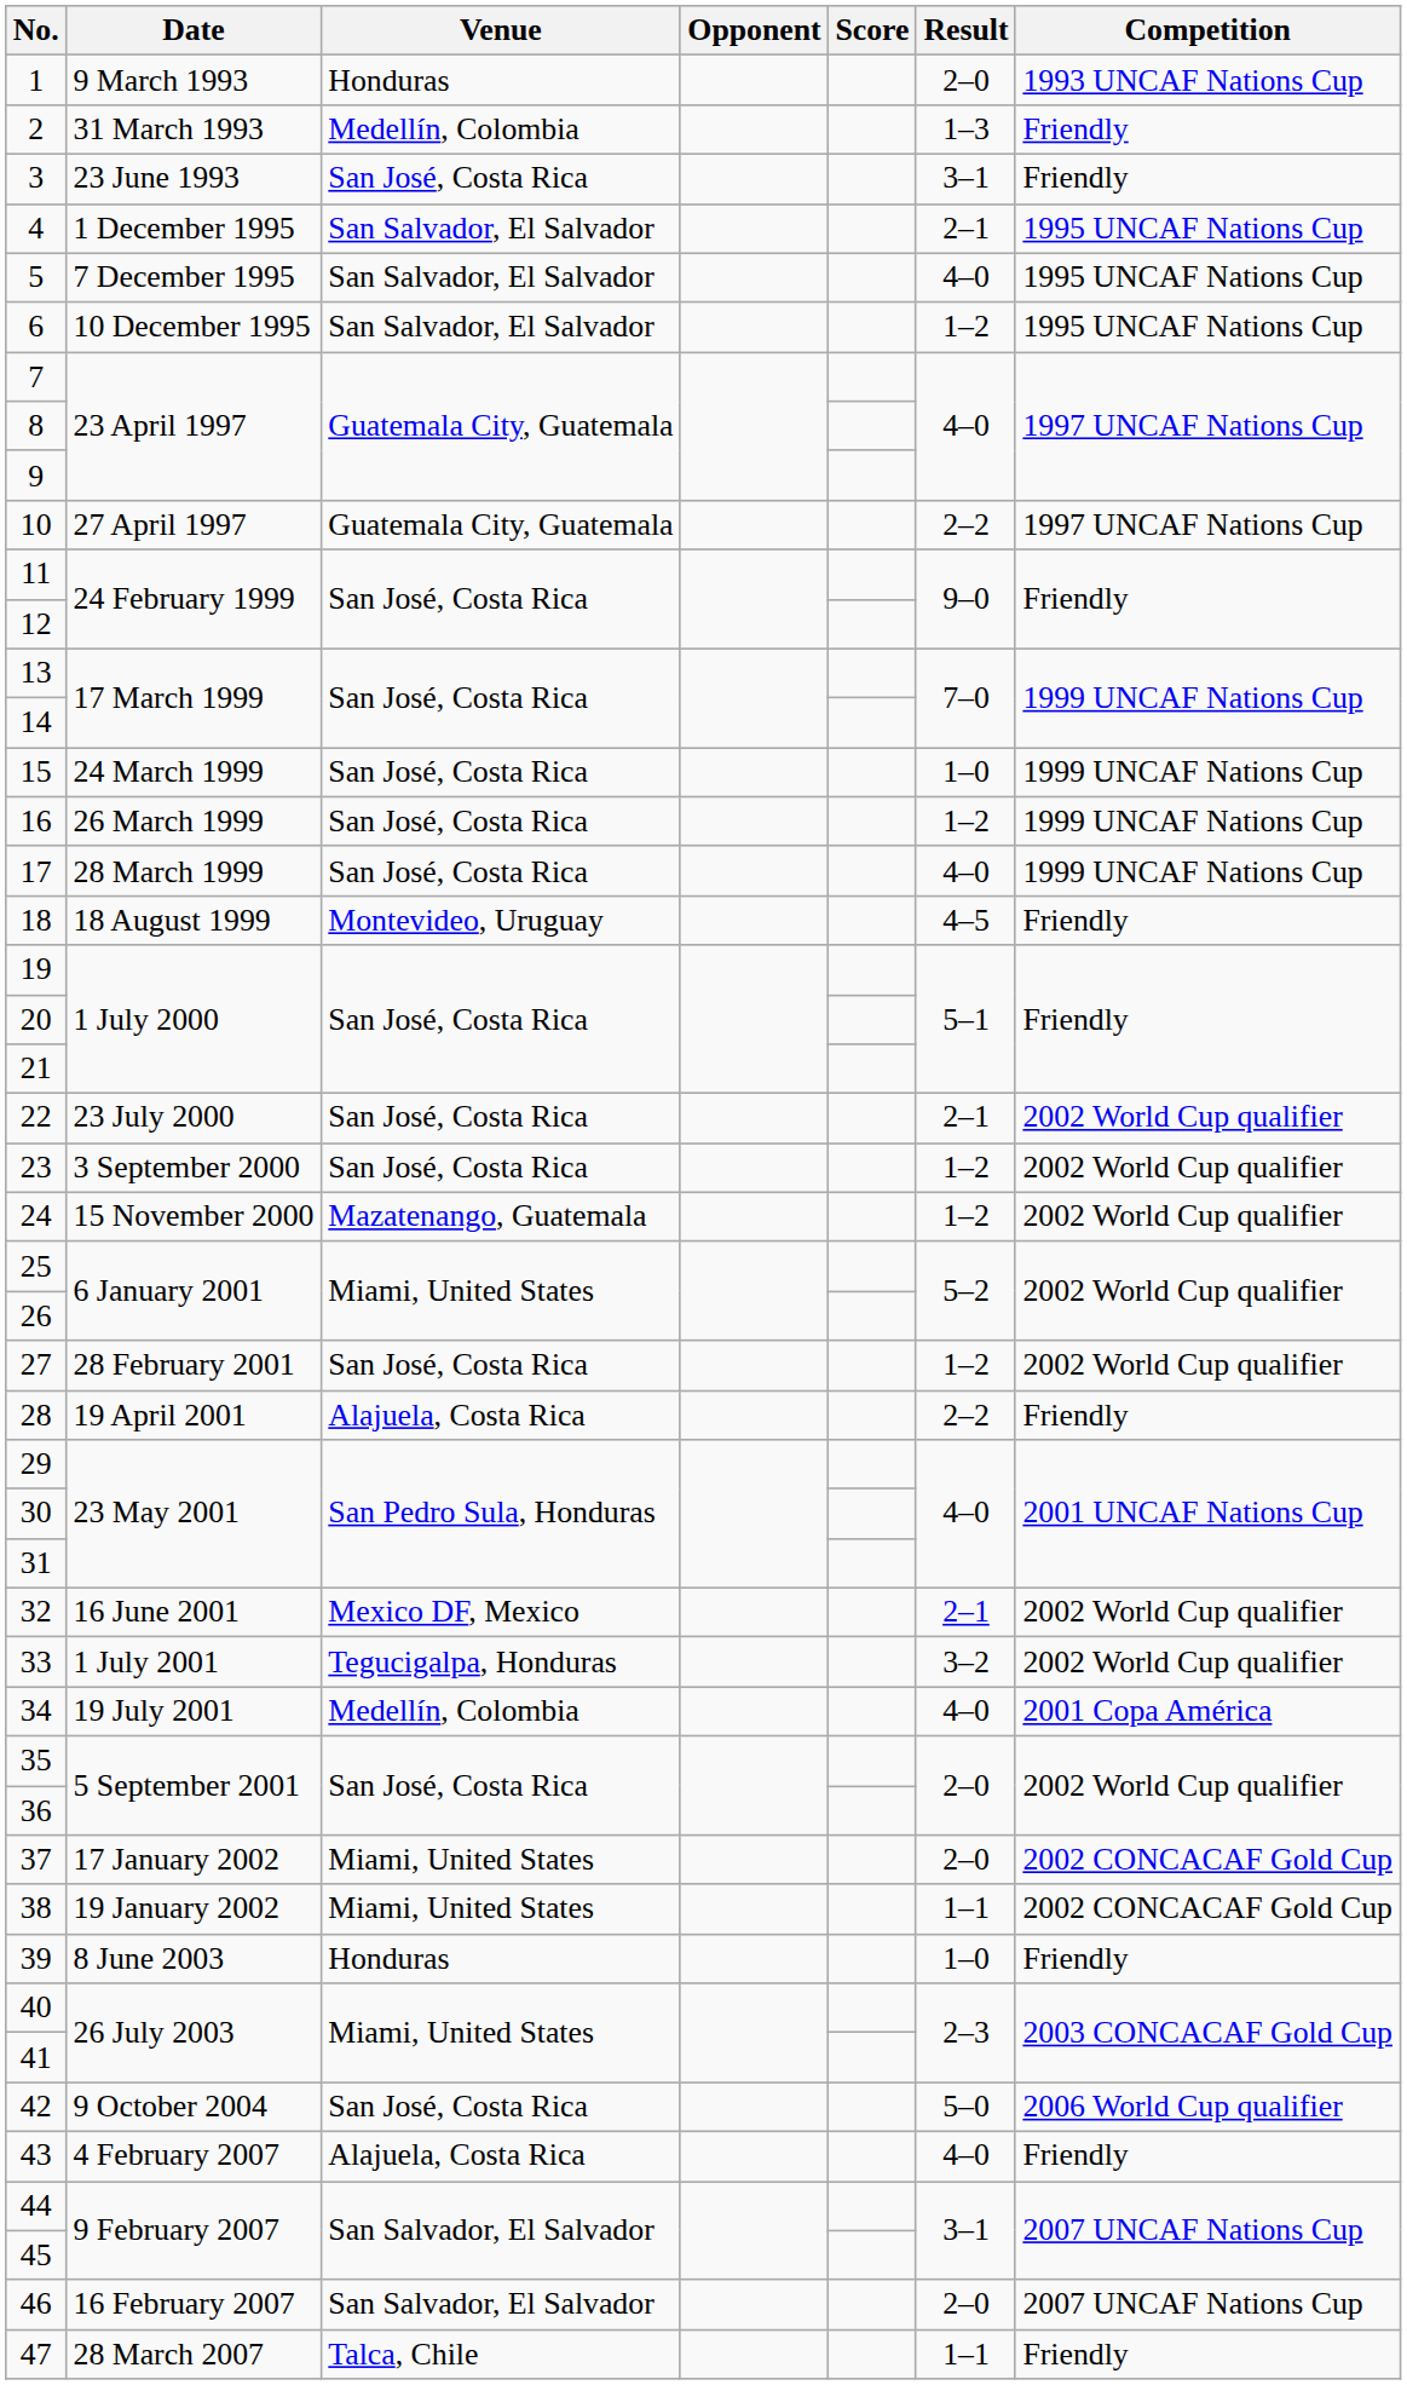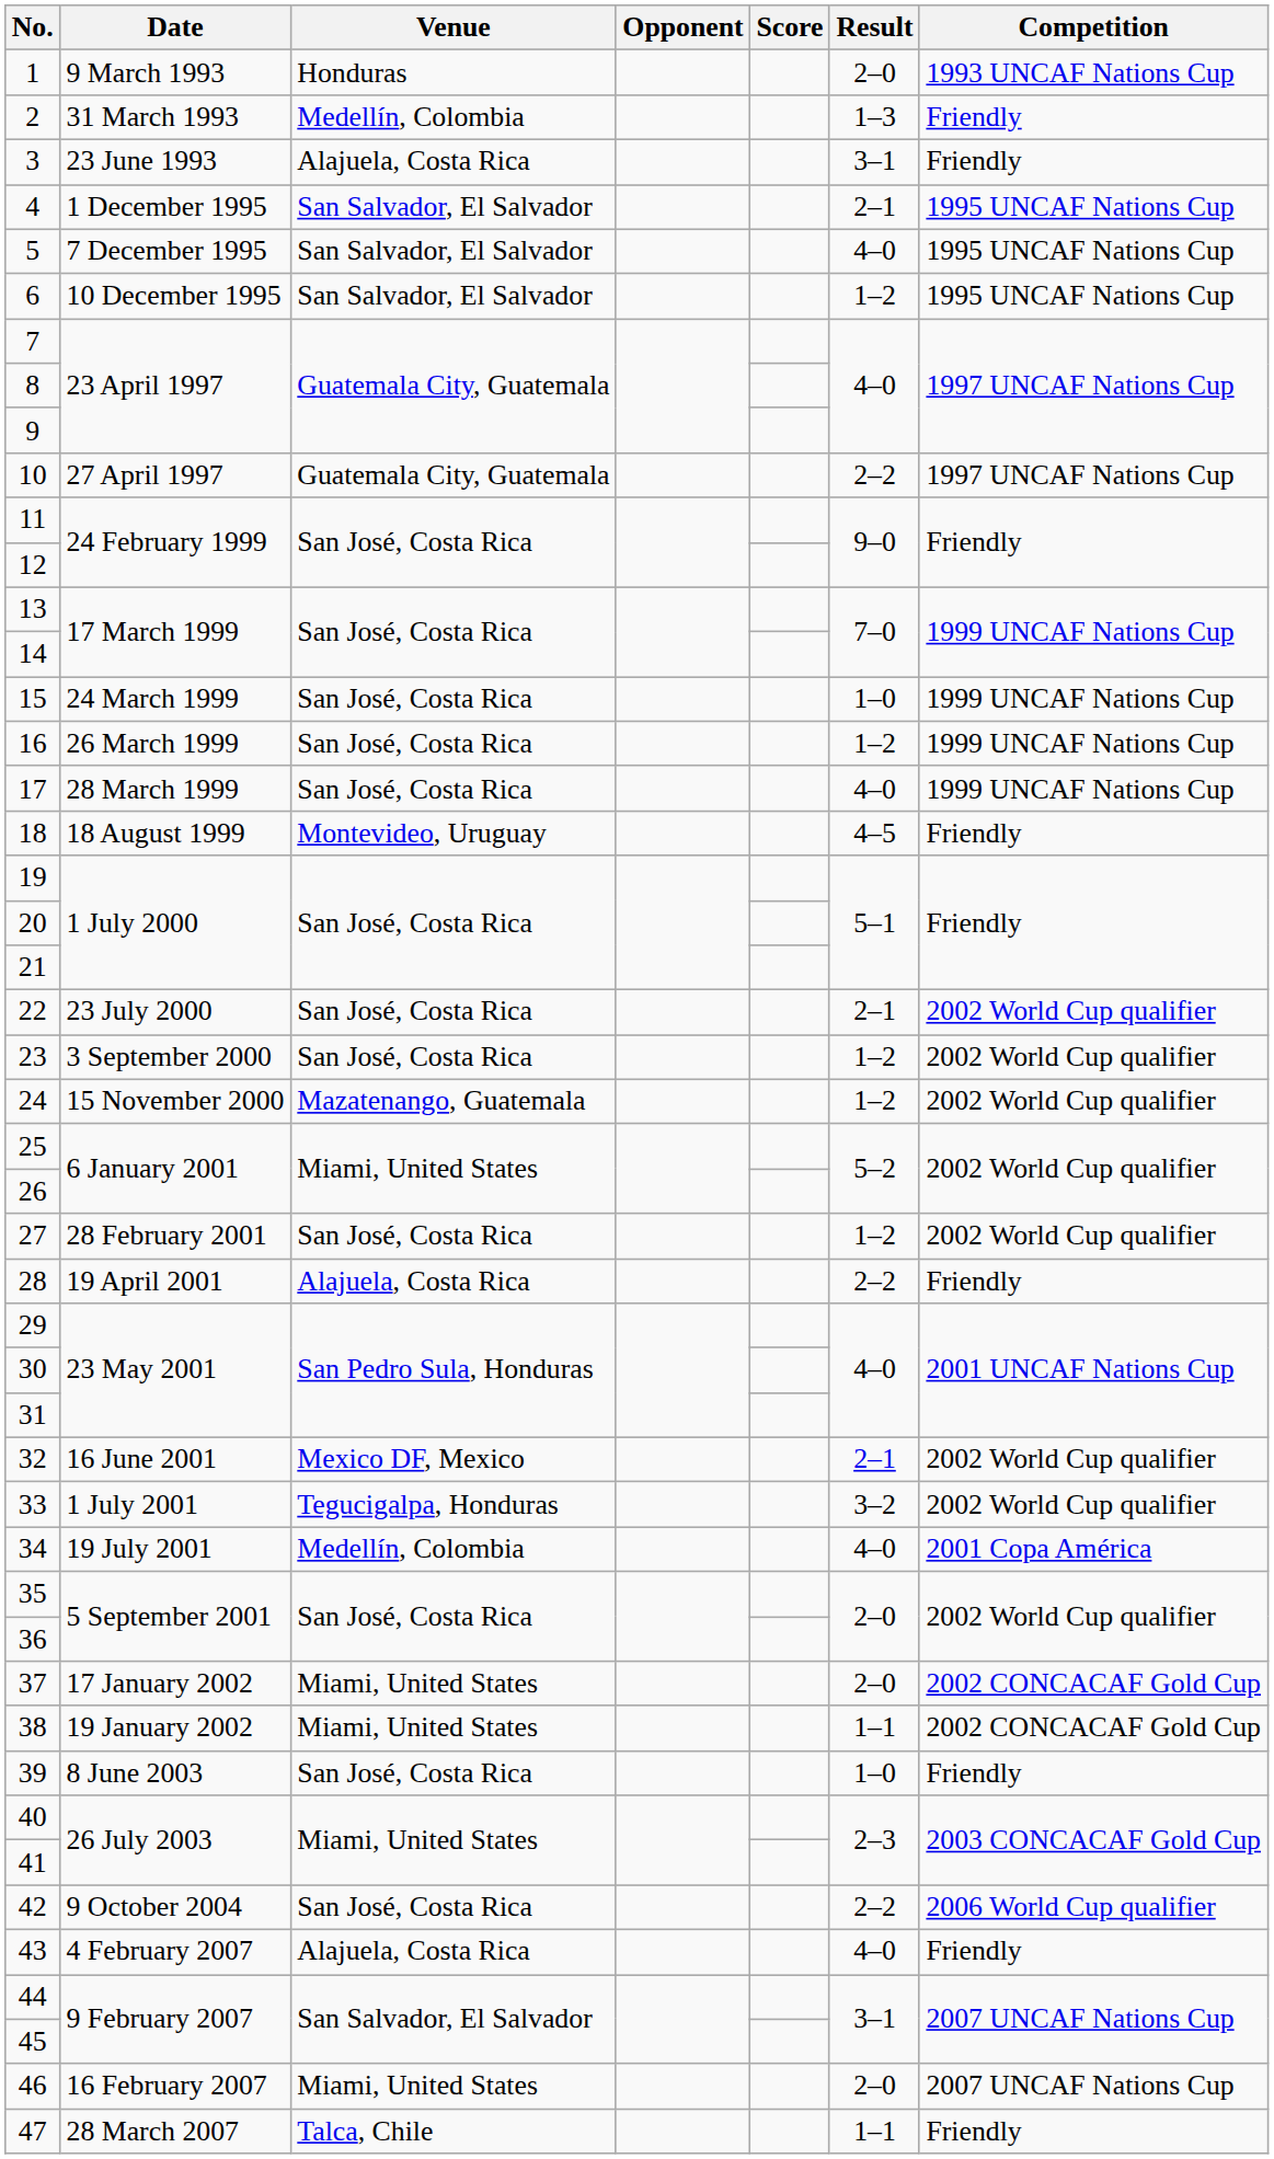3 | Venue: San José, Costa Rica -> Alajuela, Costa Rica
39 | Venue: Honduras -> San José, Costa Rica
42 | Result: 5–0 -> 2–2
46 | Venue: San Salvador, El Salvador -> Miami, United States
